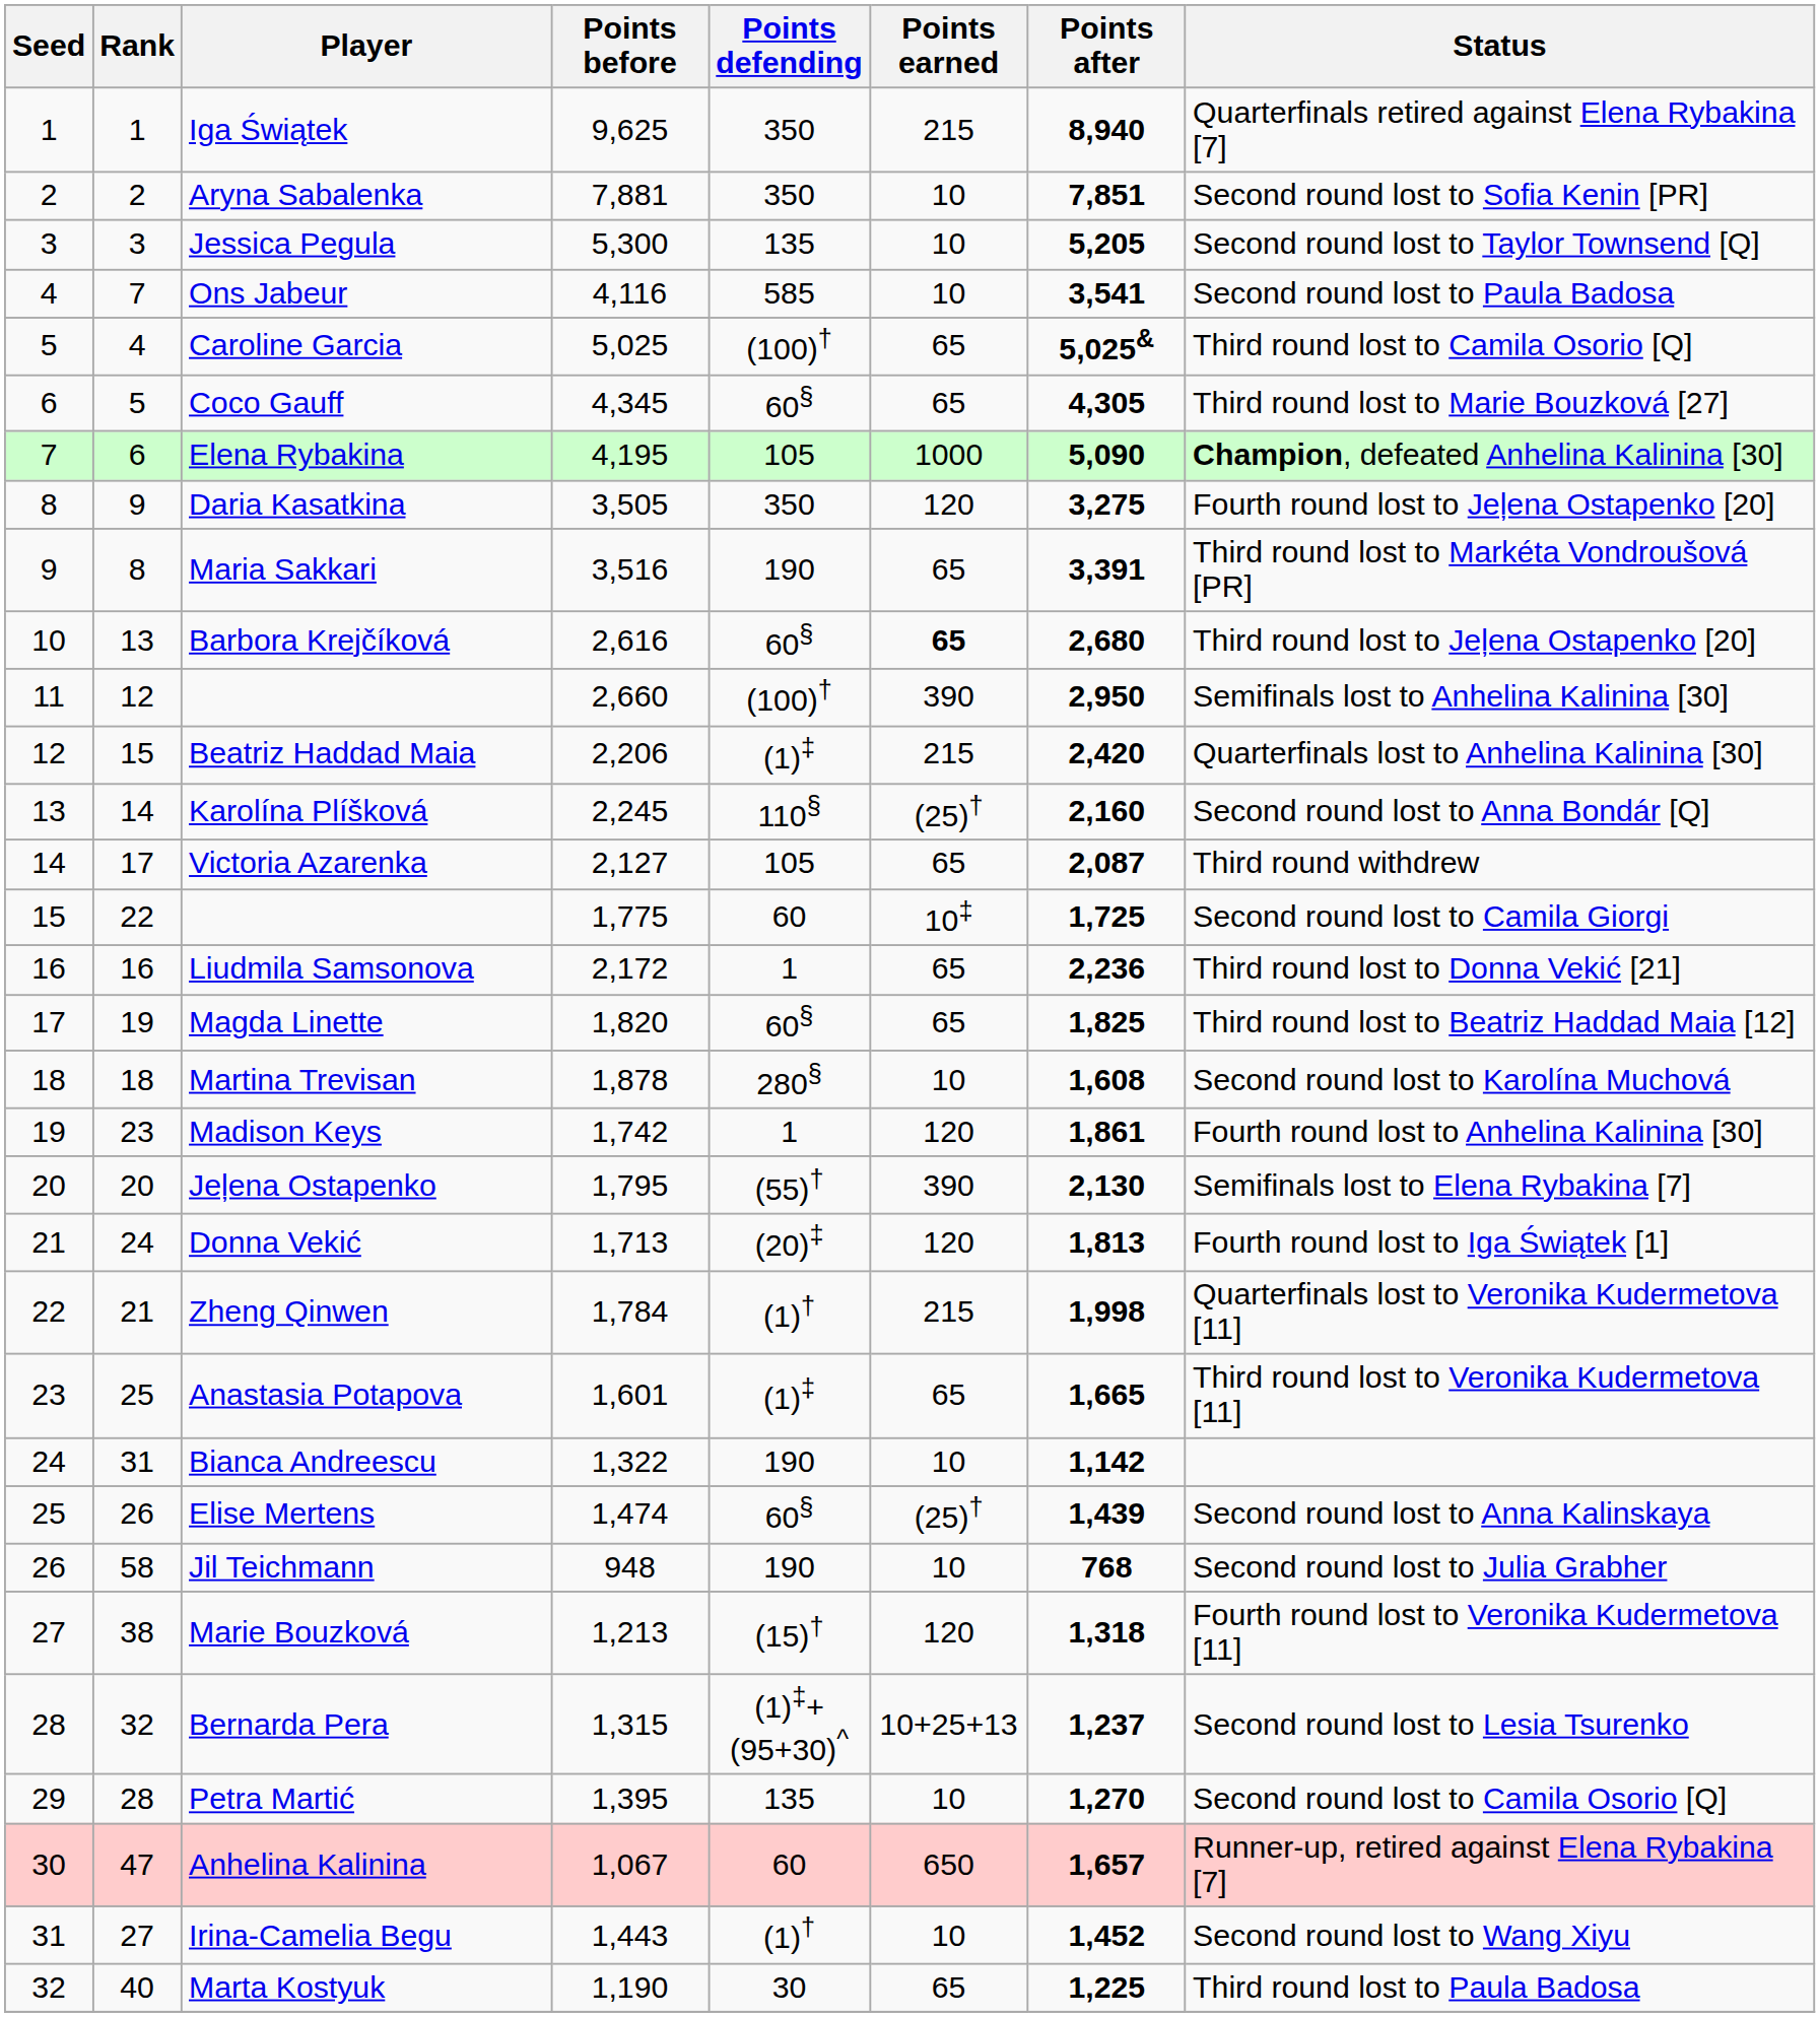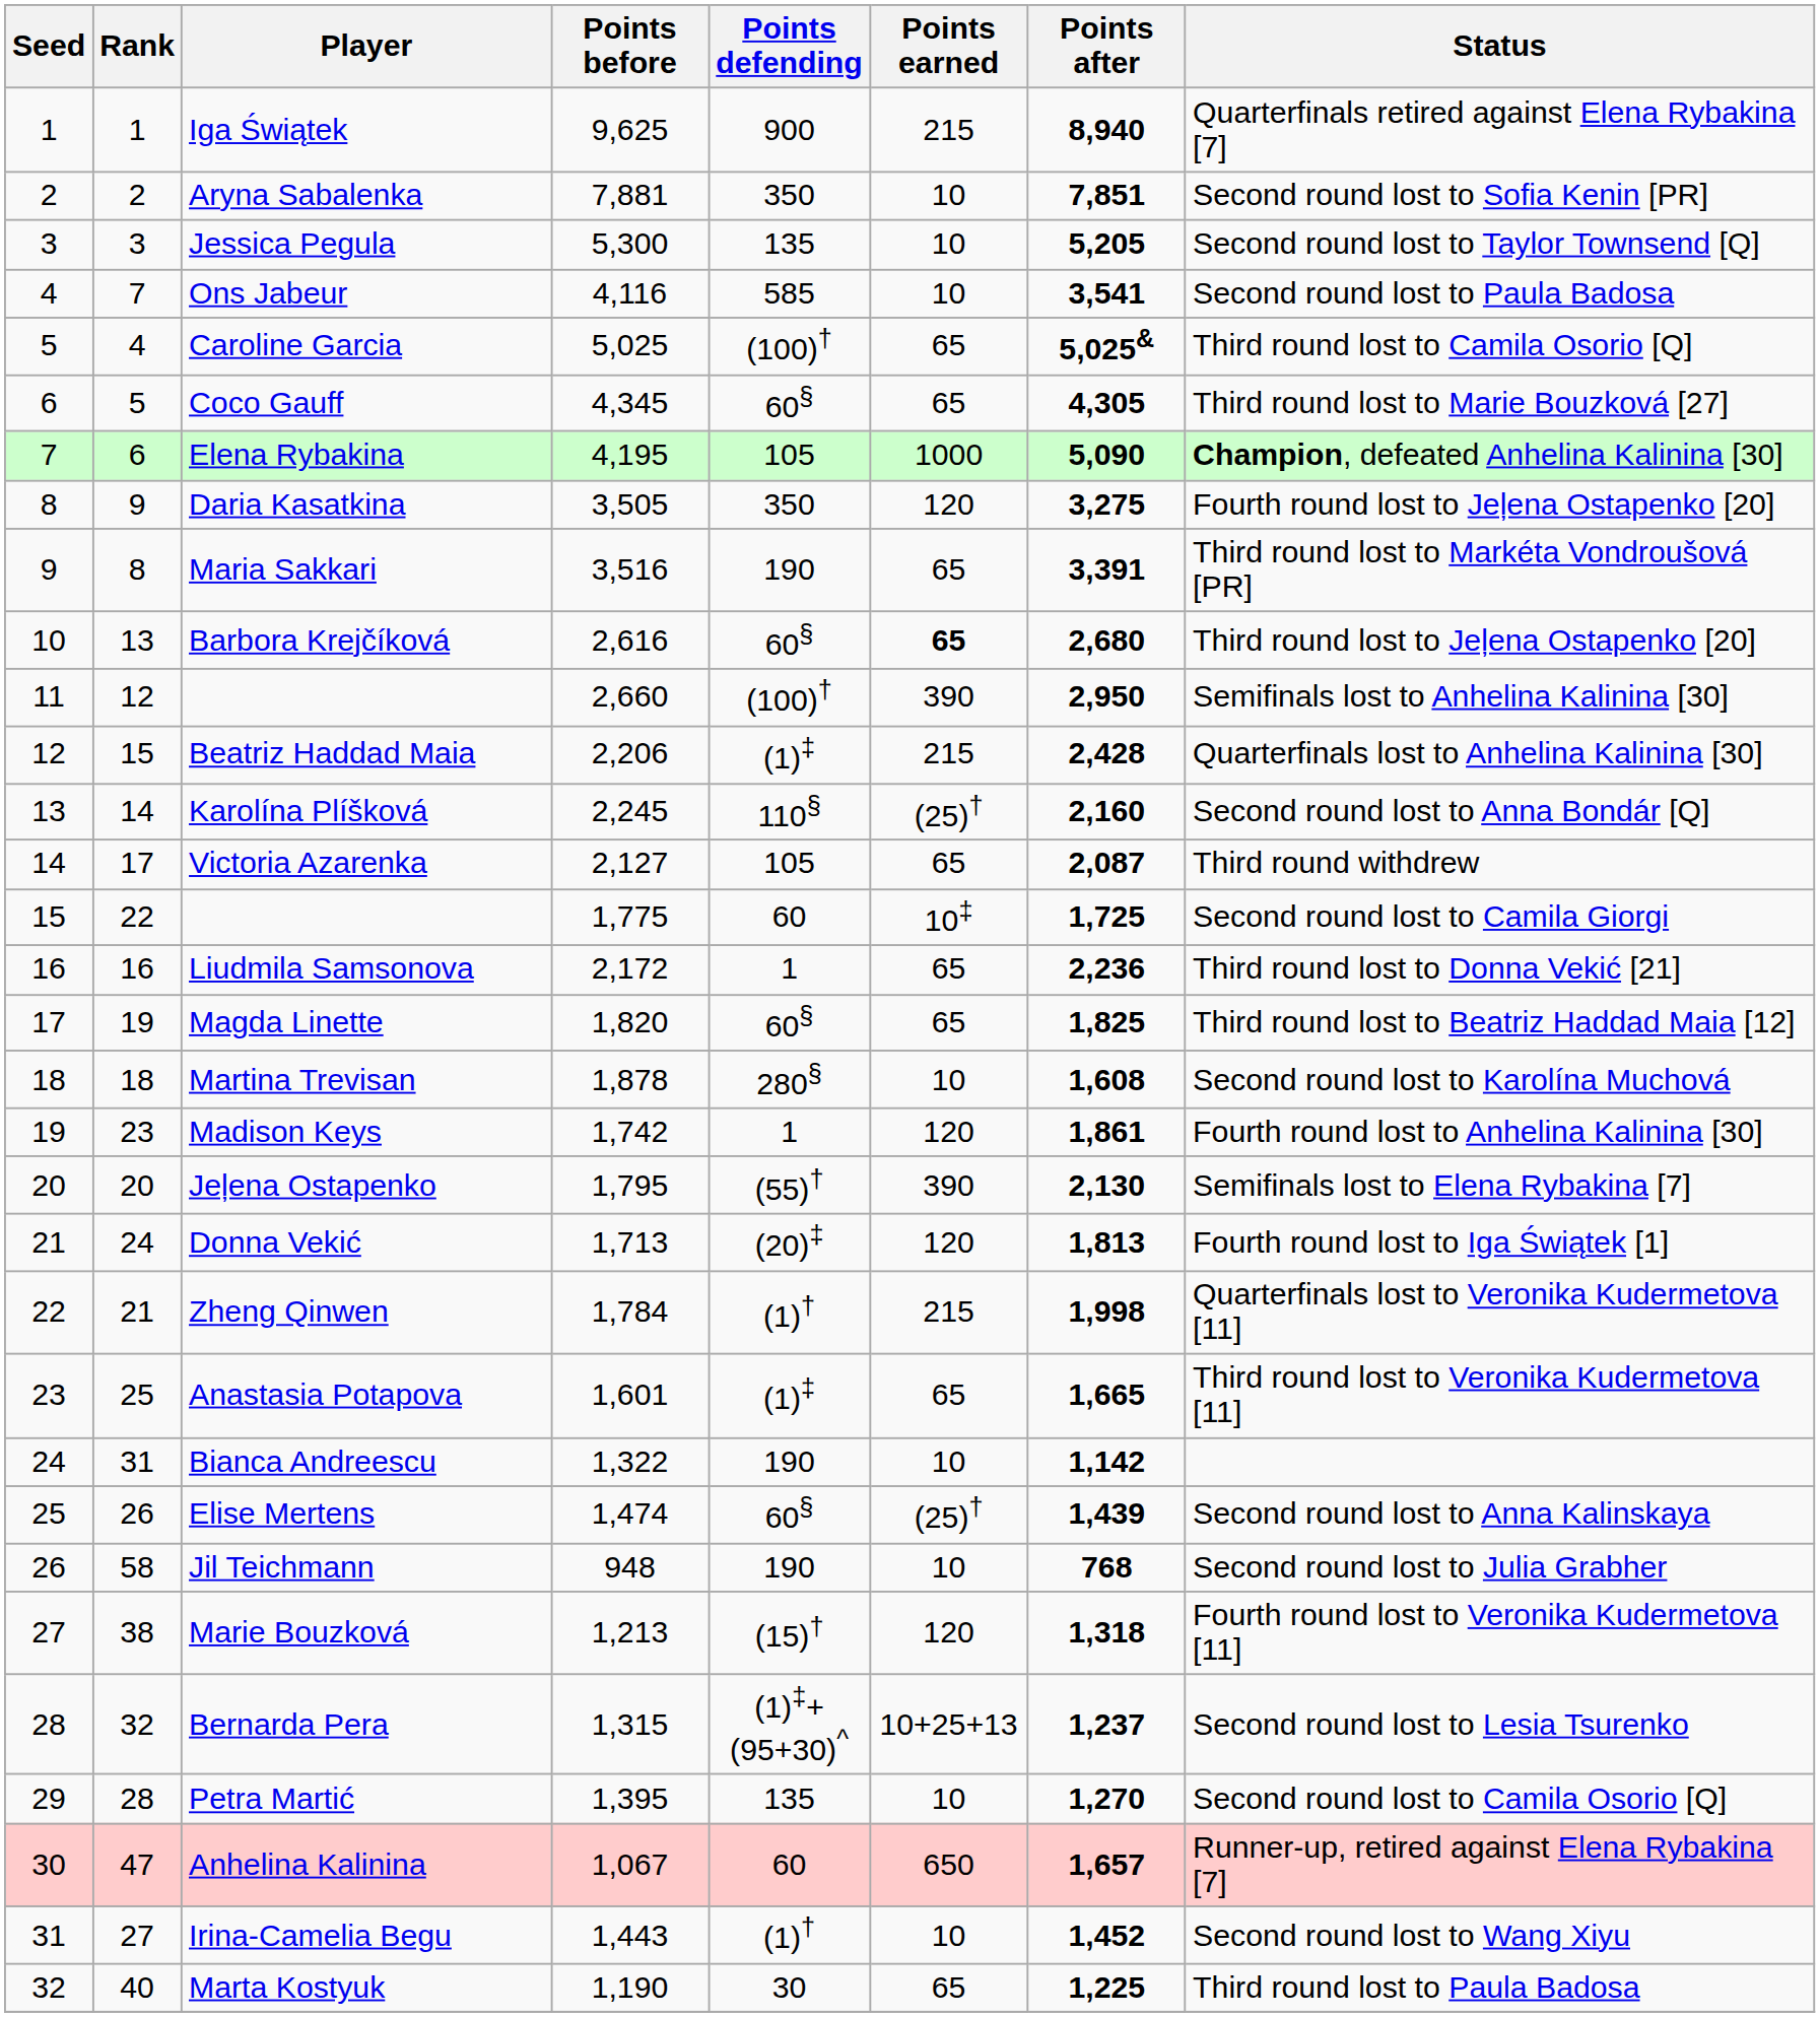Iga Świątek | Points defending: 350 -> 900
Beatriz Haddad Maia | Points after: 2,420 -> 2,428
